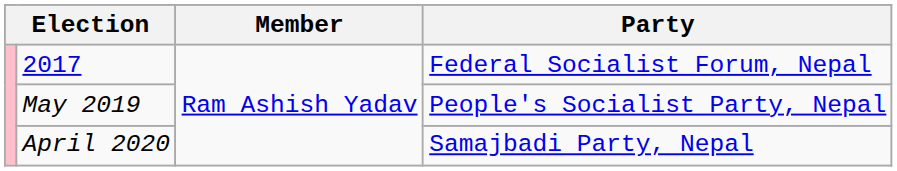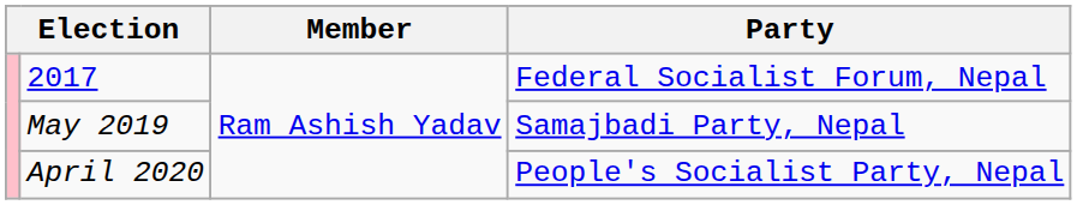May 2019 | Party: People's Socialist Party, Nepal -> Samajbadi Party, Nepal
April 2020 | Party: Samajbadi Party, Nepal -> People's Socialist Party, Nepal
